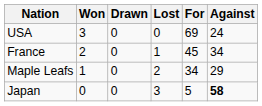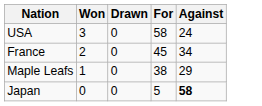- column: Lost | 0 | 1 | 2 | 3
USA | For: 69 -> 58
Maple Leafs | For: 34 -> 38
